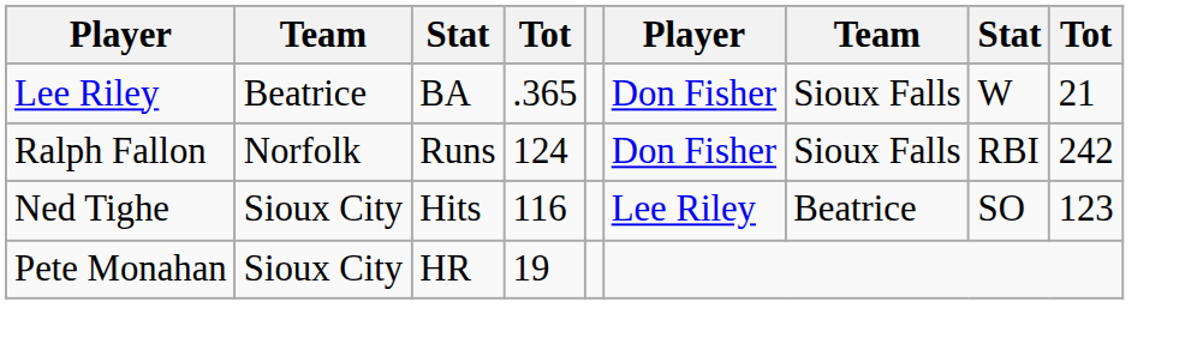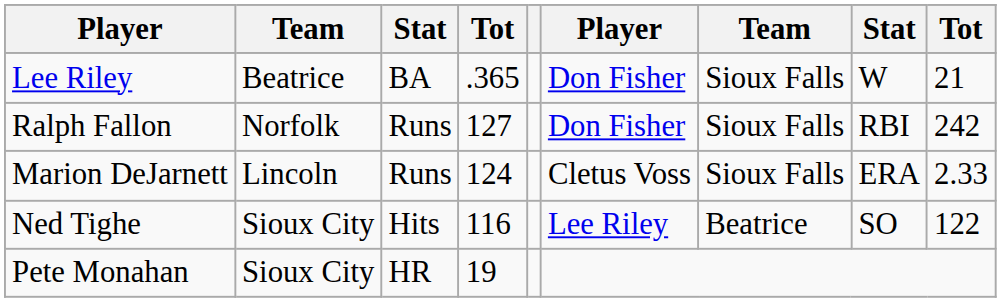Ralph Fallon | column 4: 124 -> 127
+ row: Marion DeJarnett | Lincoln | Runs | 124 | Cletus Voss | Sioux Falls | ERA | 2.33
Ned Tighe | column 9: 123 -> 122
